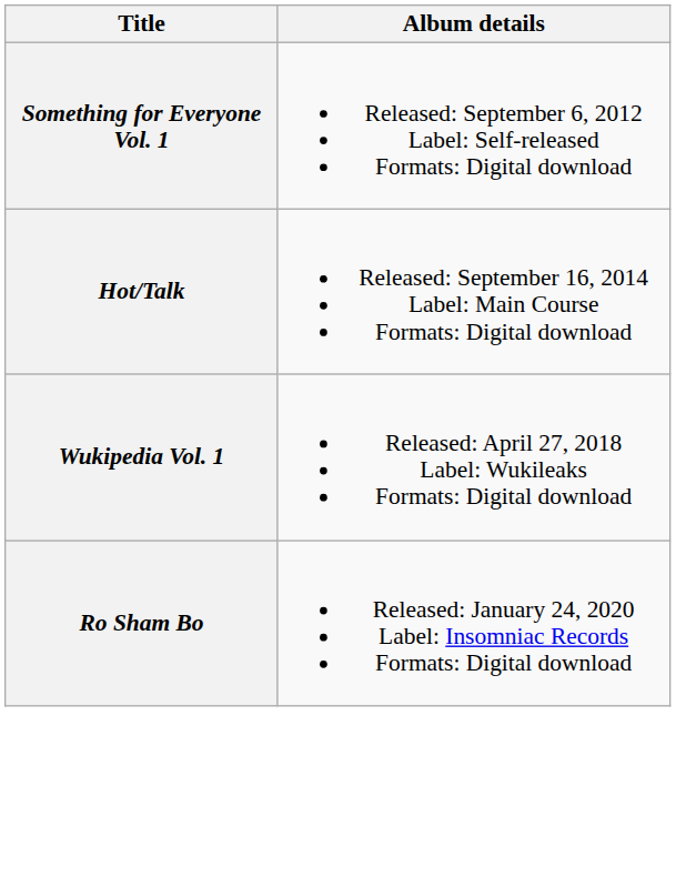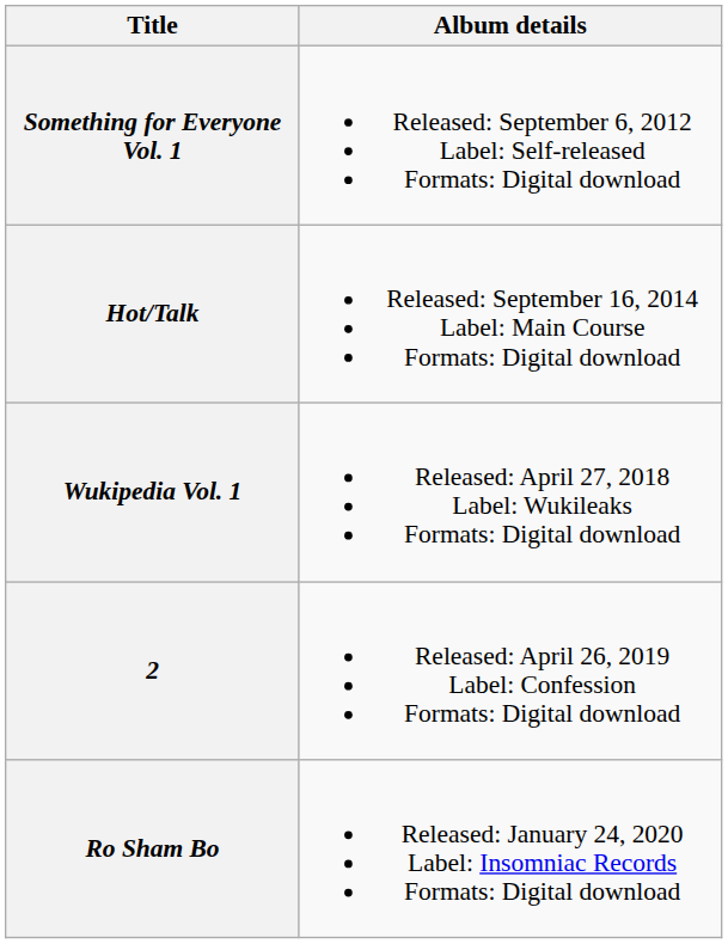+ row: 2 | Released: April 26, 2019 Label: Confession Formats: Digital download
